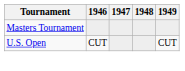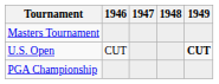U.S. Open | 1949: normal -> bold
+ row: PGA Championship
